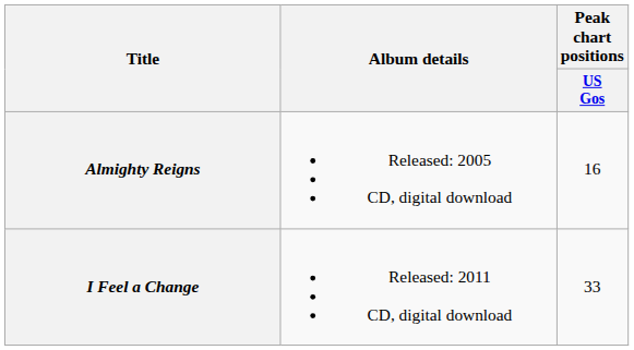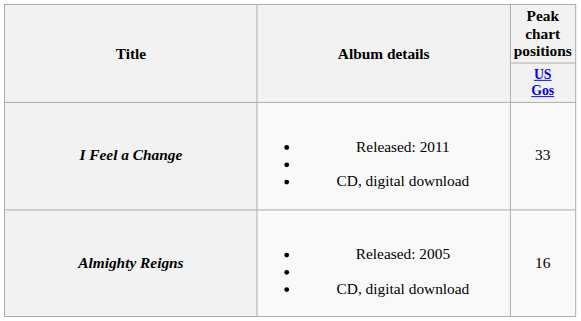rows swapped: Almighty Reigns <-> I Feel a Change
